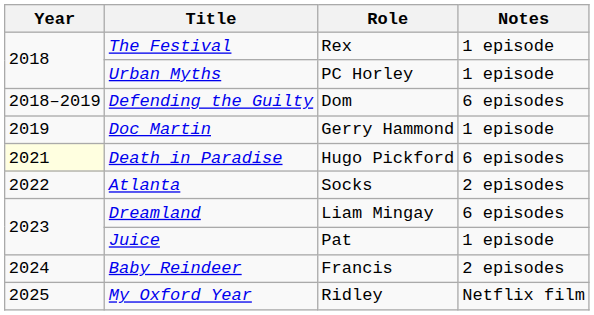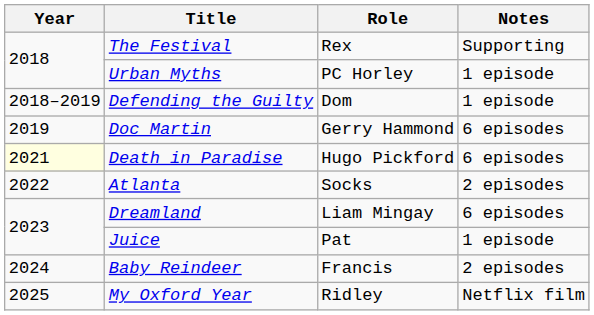The Festival | Notes: 1 episode -> Supporting
Defending the Guilty | Notes: 6 episodes -> 1 episode
Doc Martin | Notes: 1 episode -> 6 episodes
